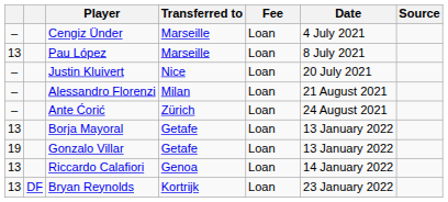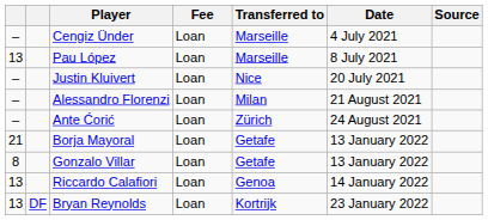columns swapped: Transferred to <-> Fee
Borja Mayoral | column 1: 13 -> 21
Gonzalo Villar | column 1: 19 -> 8
